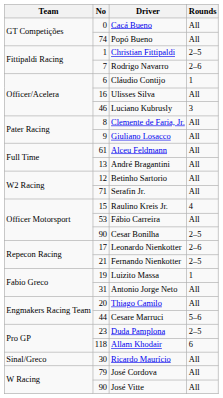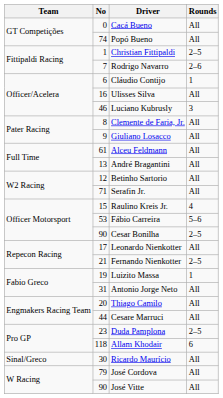Fábio Carreira | Rounds: All -> 5–6
Leonardo Nienkotter | Rounds: 2–6 -> All
Cesare Marruci | Rounds: 5–6 -> All
